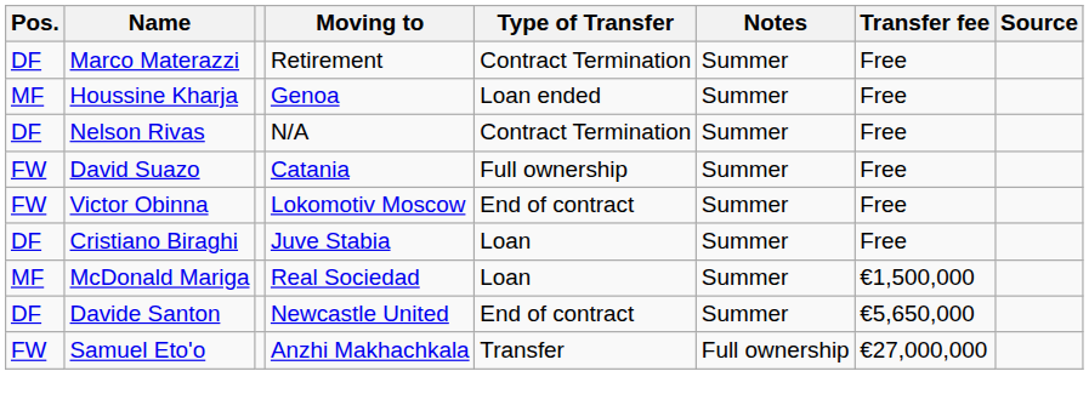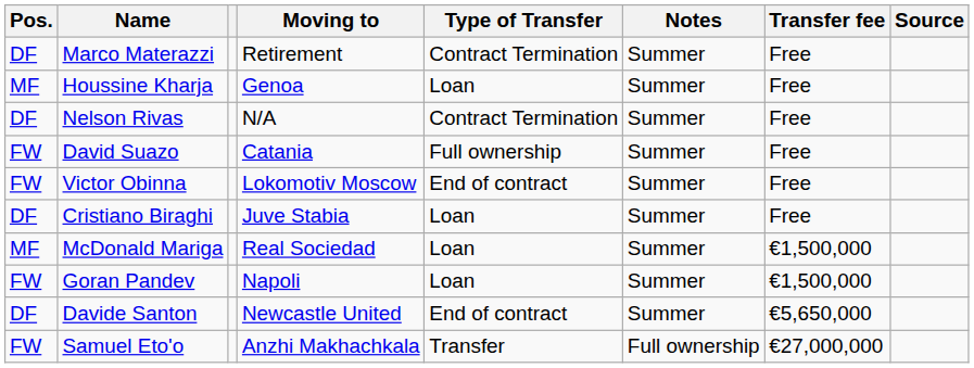Houssine Kharja | Type of Transfer: Loan ended -> Loan
+ row: FW | Goran Pandev | Napoli | Loan | Summer | €1,500,000
